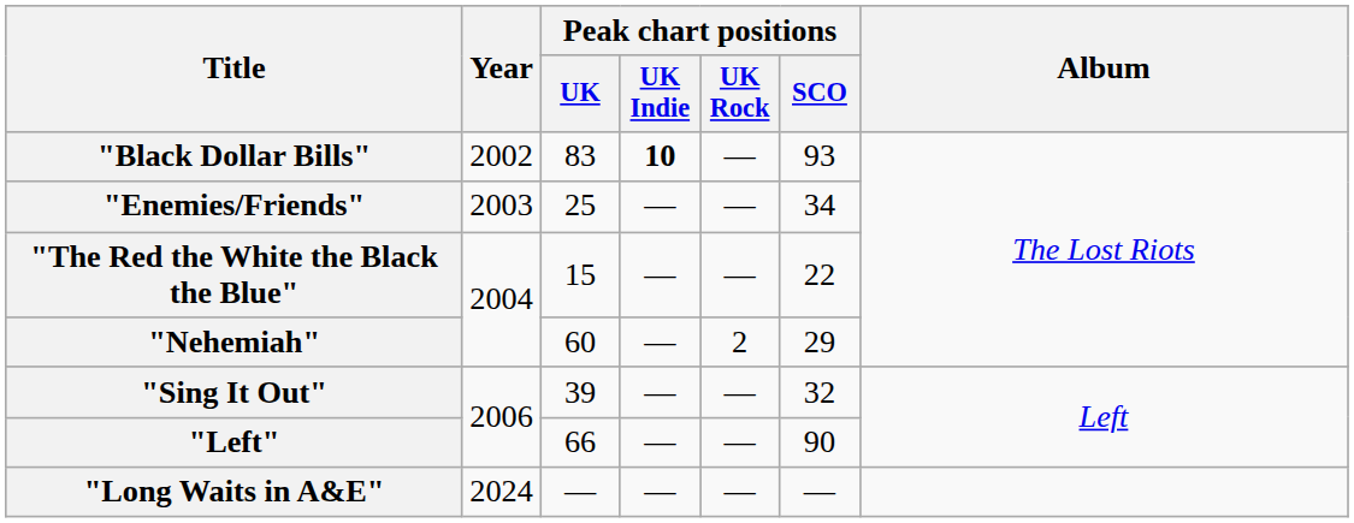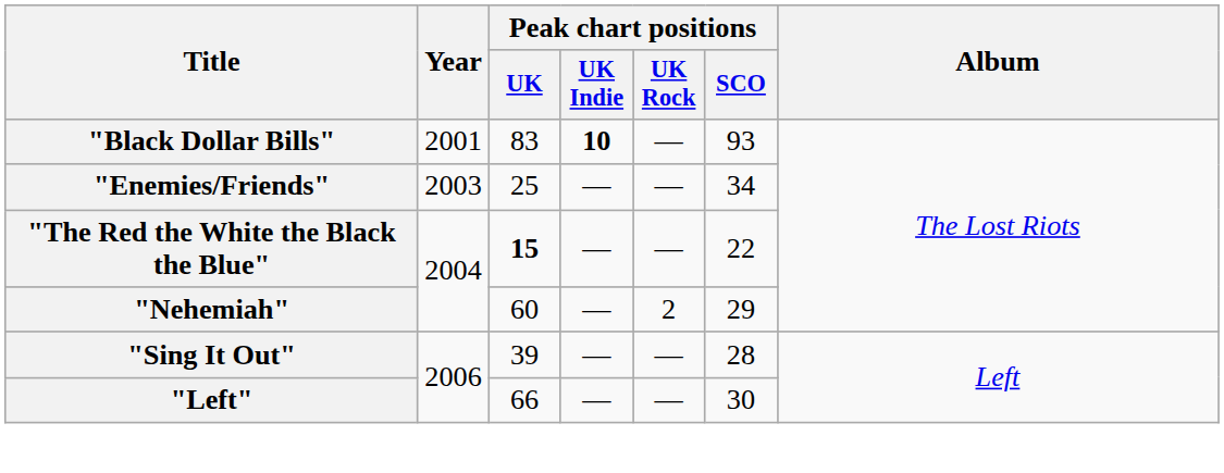"Black Dollar Bills" | Year: 2002 -> 2001
"The Red the White the Black the Blue" | Peak chart positions / UK: normal -> bold
"Sing It Out" | Peak chart positions / SCO: 32 -> 28
"Left" | Peak chart positions / SCO: 90 -> 30
- row: "Long Waits in A&E" | 2024 | — | — | — | —
